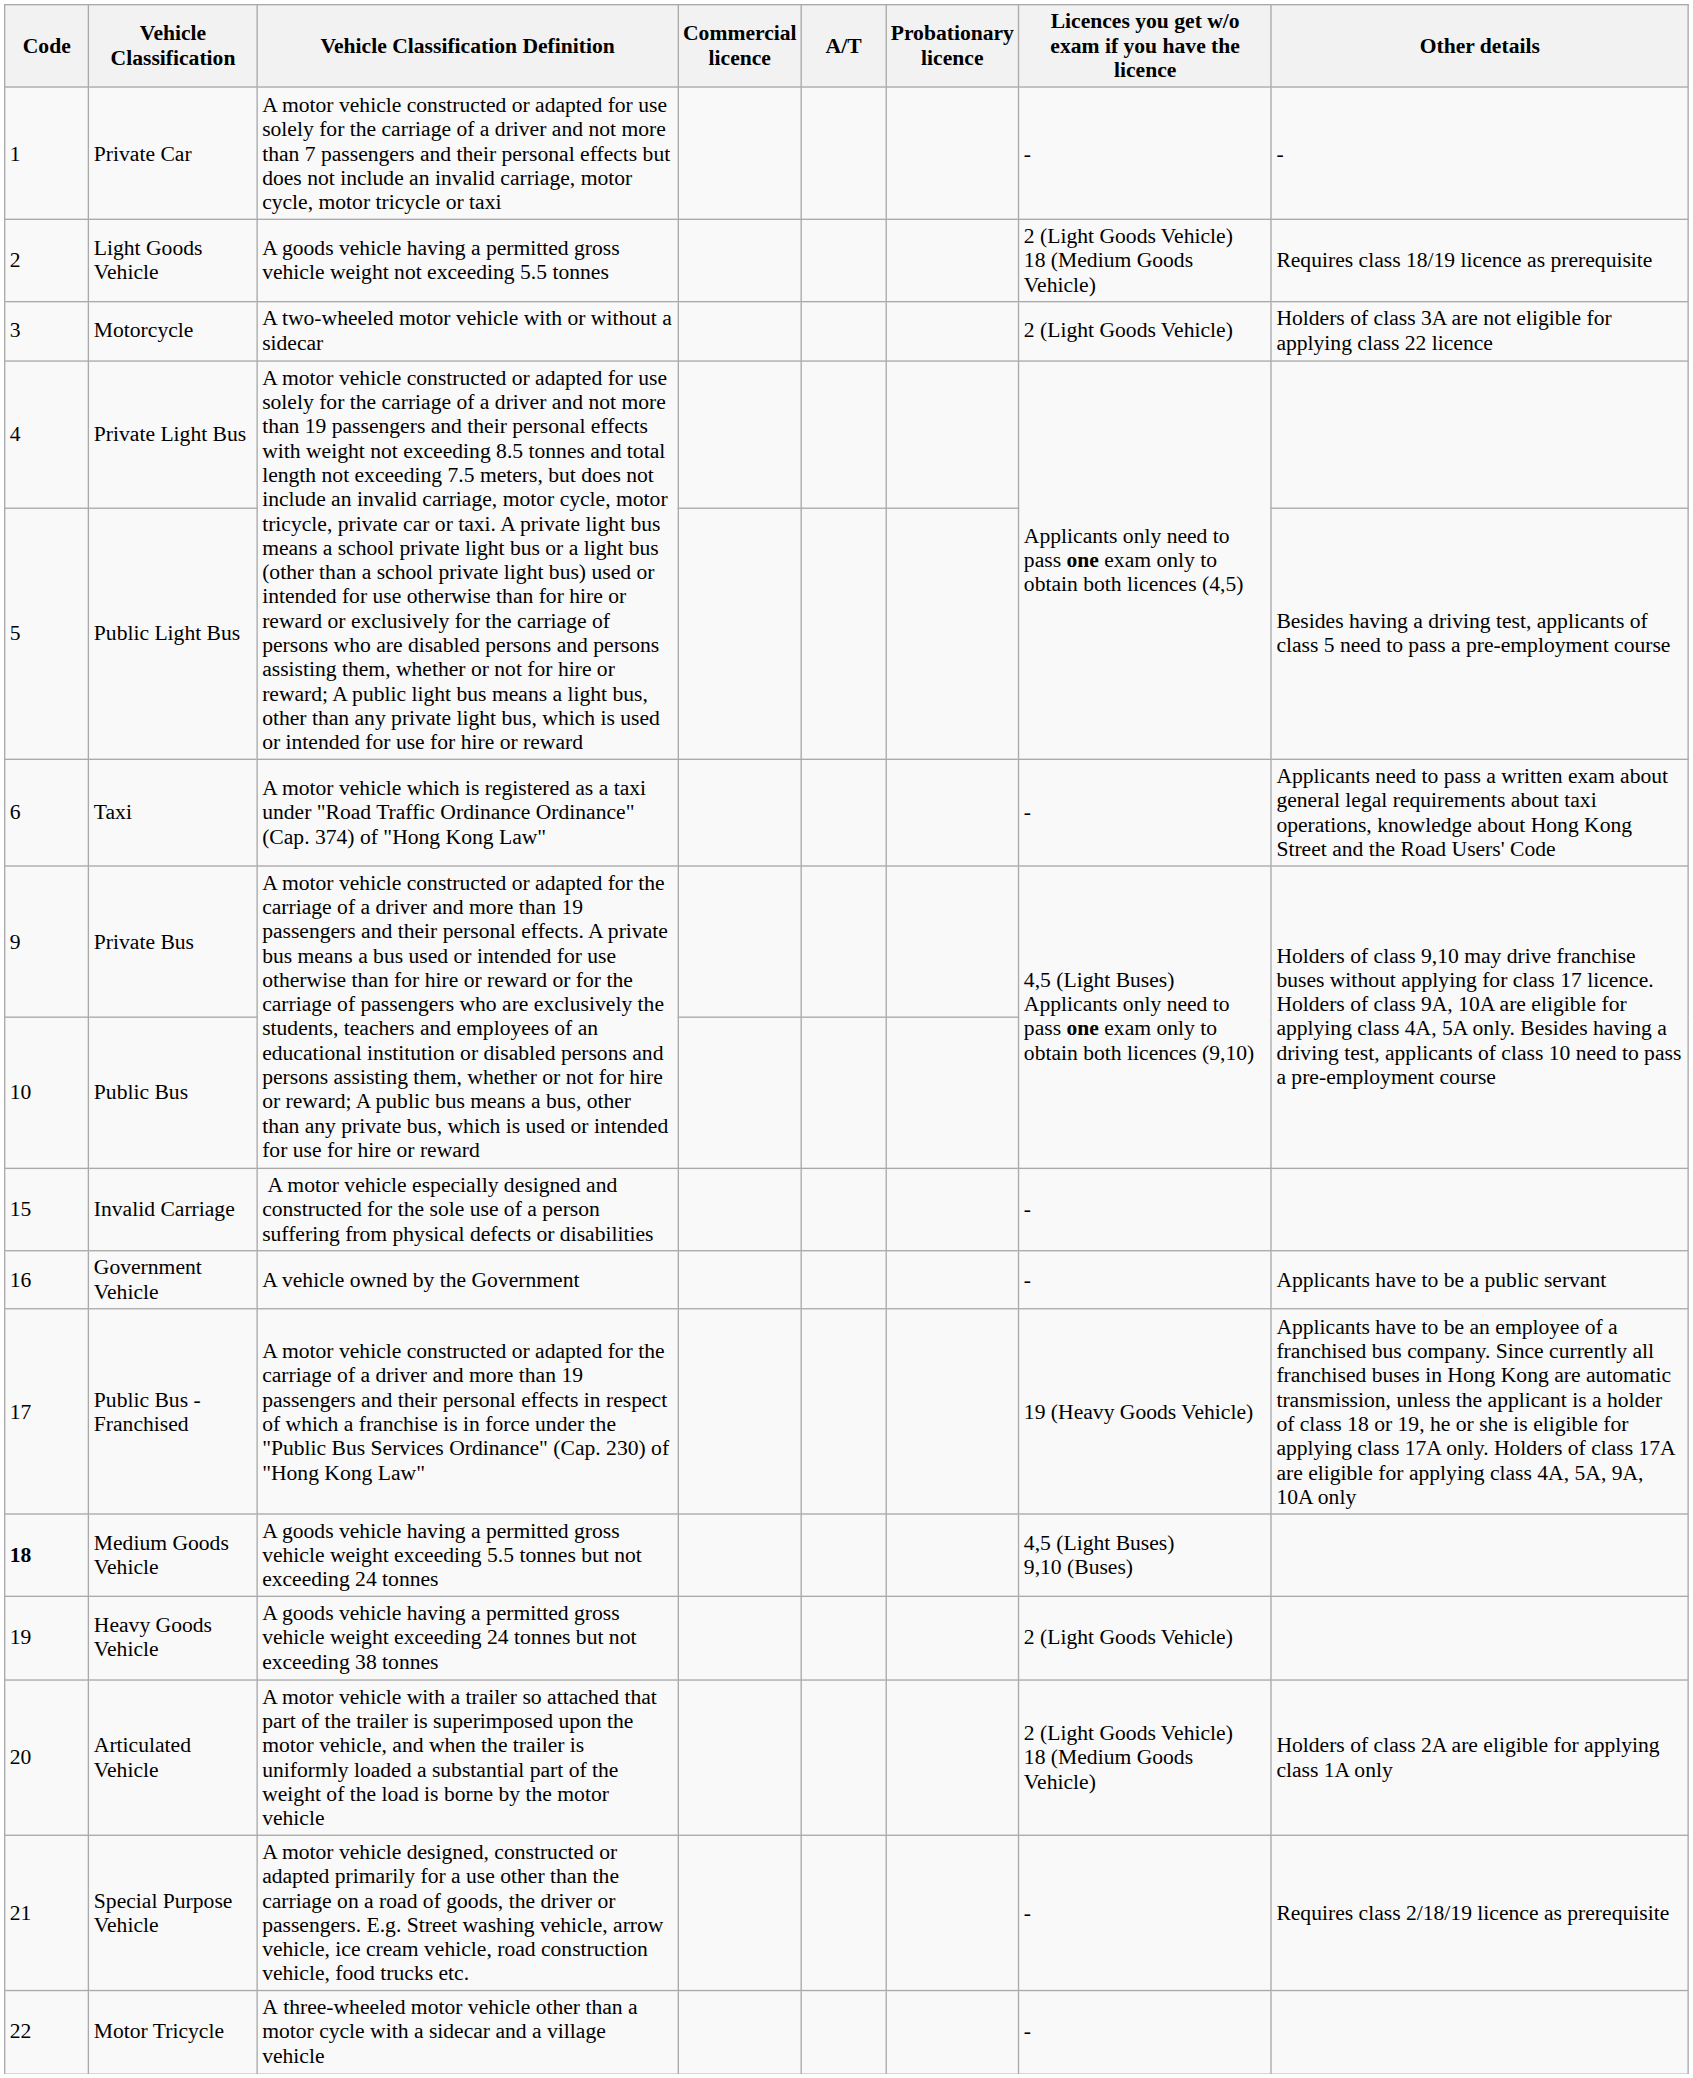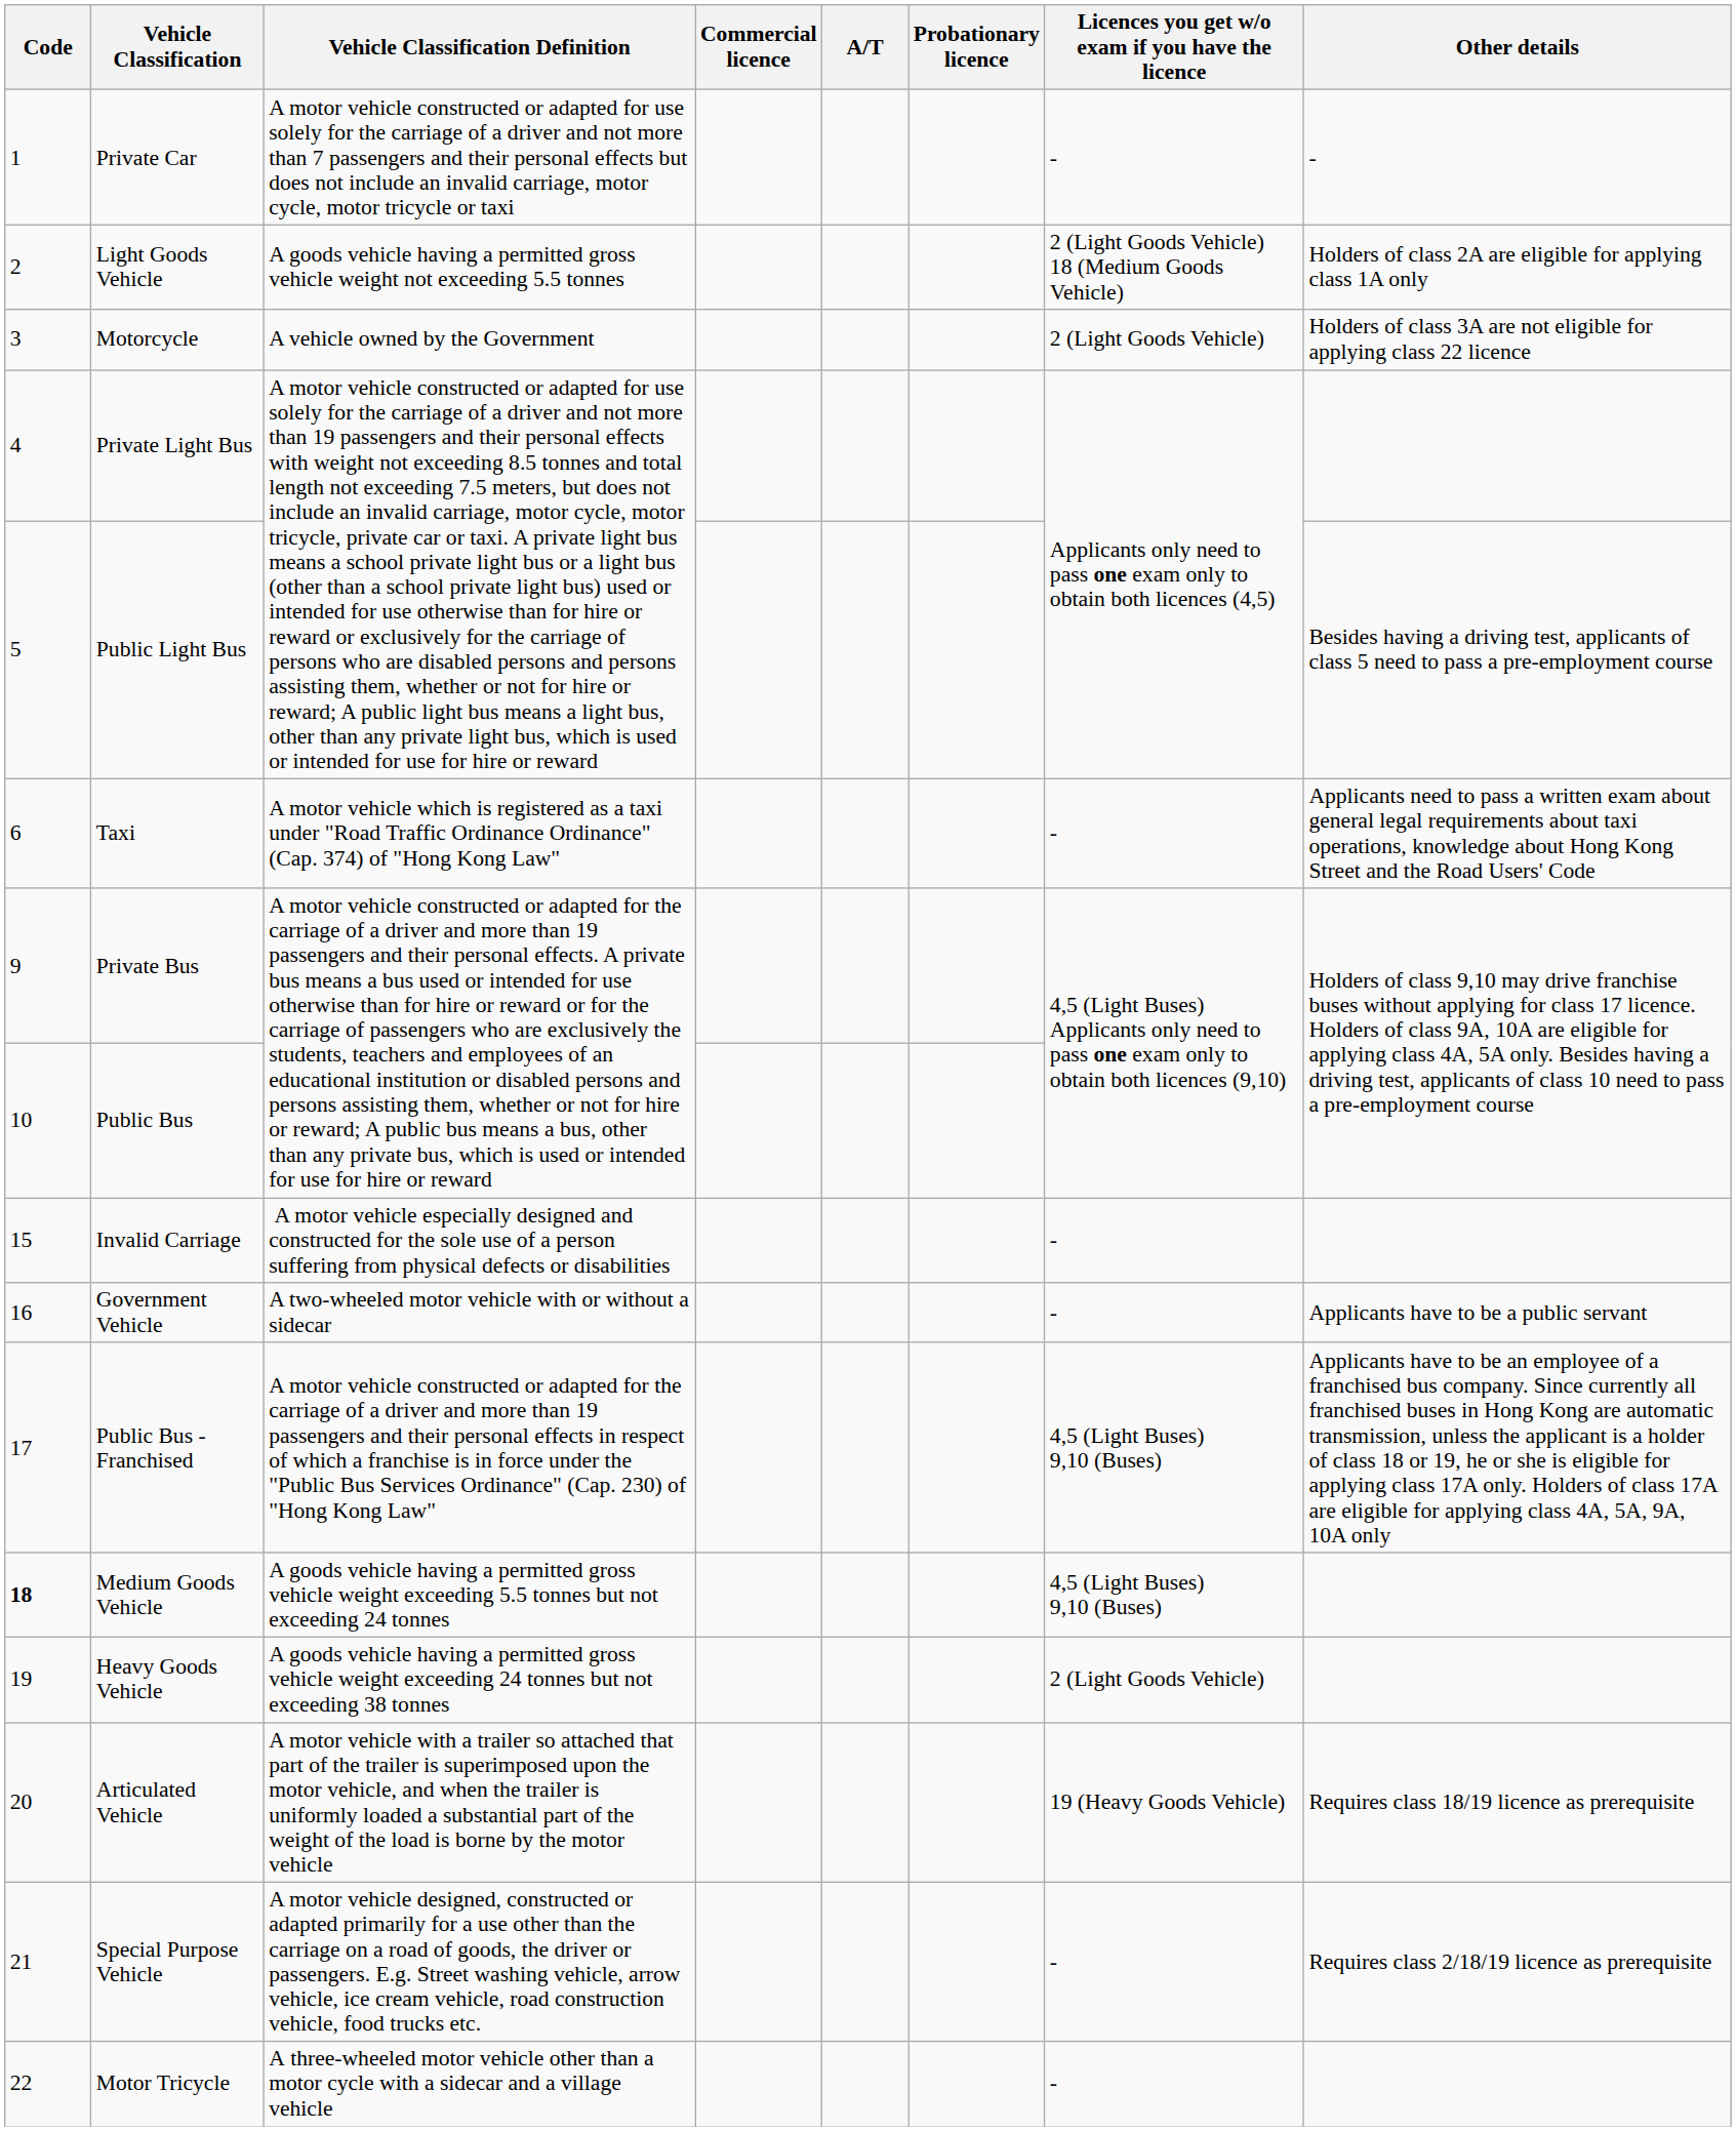Light Goods Vehicle | Other details: Requires class 18/19 licence as prerequisite -> Holders of class 2A are eligible for applying class 1A only
Motorcycle | Vehicle Classification Definition: A two-wheeled motor vehicle with or without a sidecar -> A vehicle owned by the Government
Government Vehicle | Vehicle Classification Definition: A vehicle owned by the Government -> A two-wheeled motor vehicle with or without a sidecar
Public Bus - Franchised | Licences you get w/o exam if you have the licence: 19 (Heavy Goods Vehicle) -> 4,5 (Light Buses) 9,10 (Buses)
Articulated Vehicle | Licences you get w/o exam if you have the licence: 2 (Light Goods Vehicle) 18 (Medium Goods Vehicle) -> 19 (Heavy Goods Vehicle)
Articulated Vehicle | Other details: Holders of class 2A are eligible for applying class 1A only -> Requires class 18/19 licence as prerequisite
